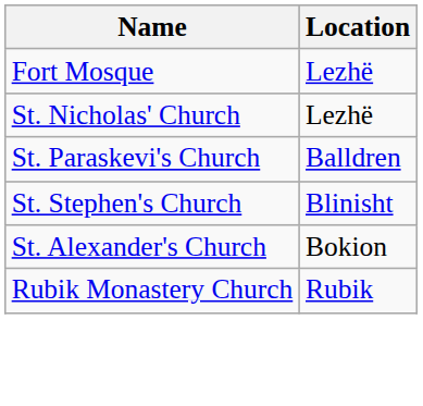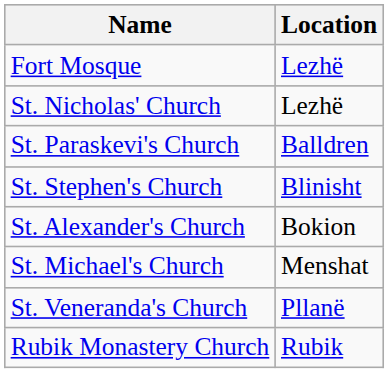+ row: St. Michael's Church | Menshat
+ row: St. Veneranda's Church | Pllanë
